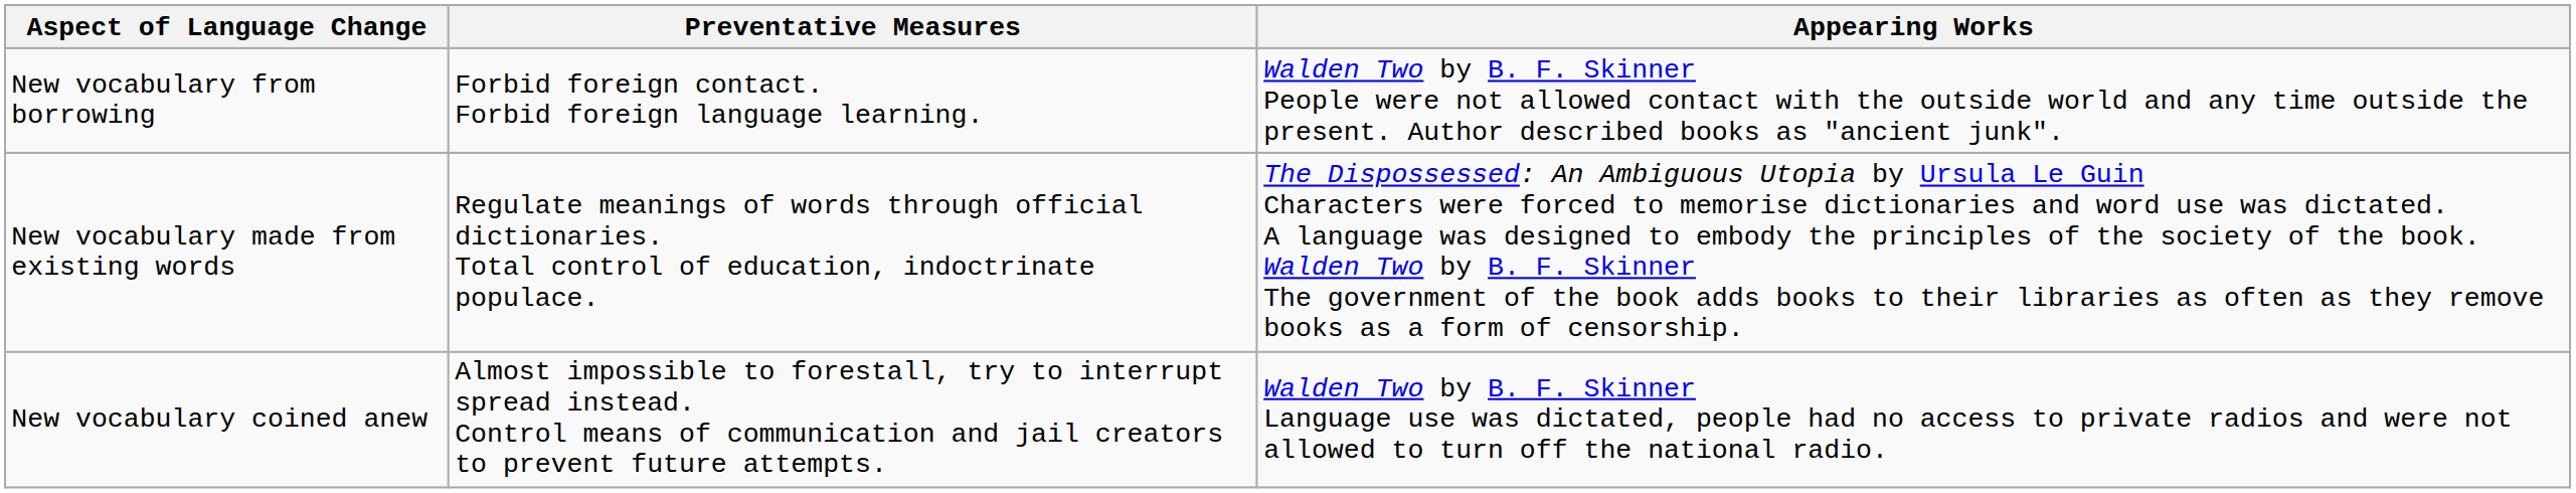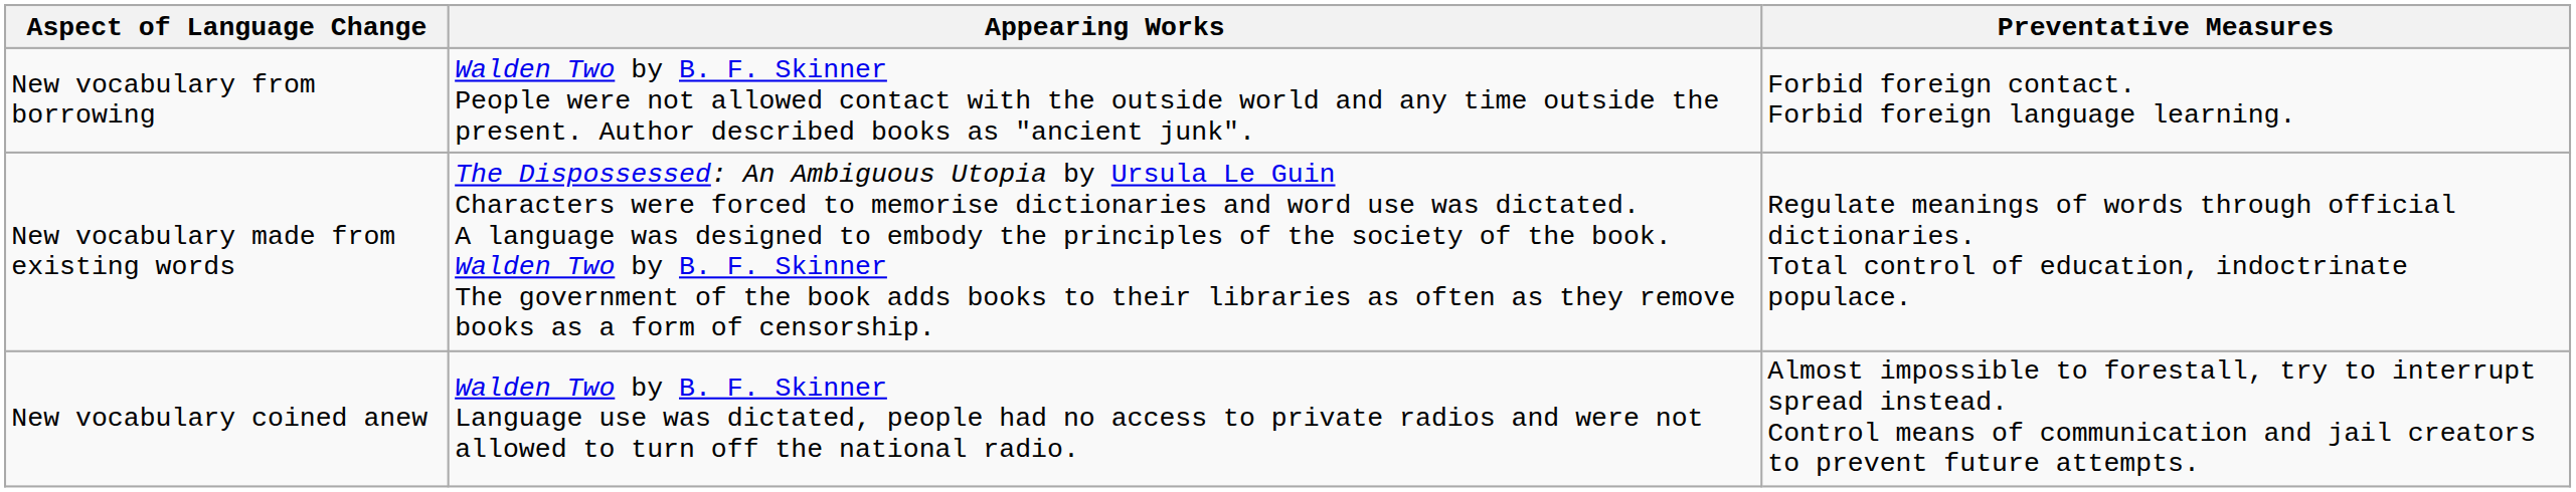columns swapped: Preventative Measures <-> Appearing Works
